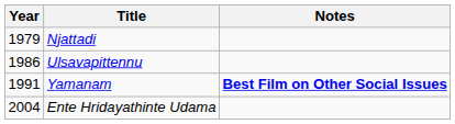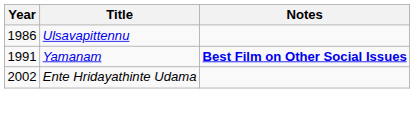- row: 1979 | Njattadi
Ente Hridayathinte Udama | Year: 2004 -> 2002
